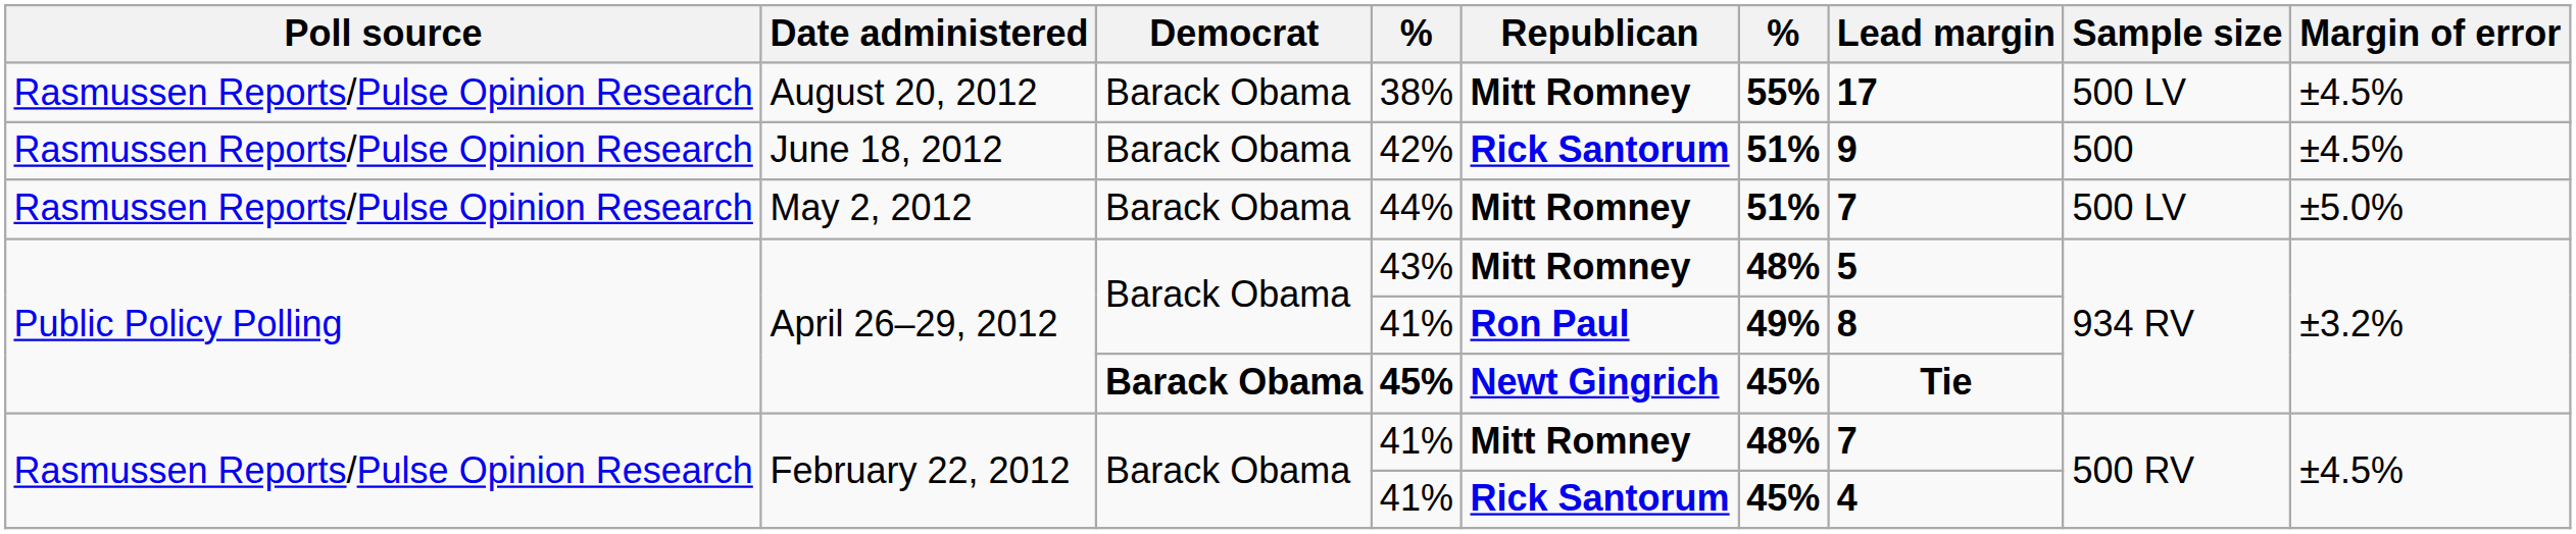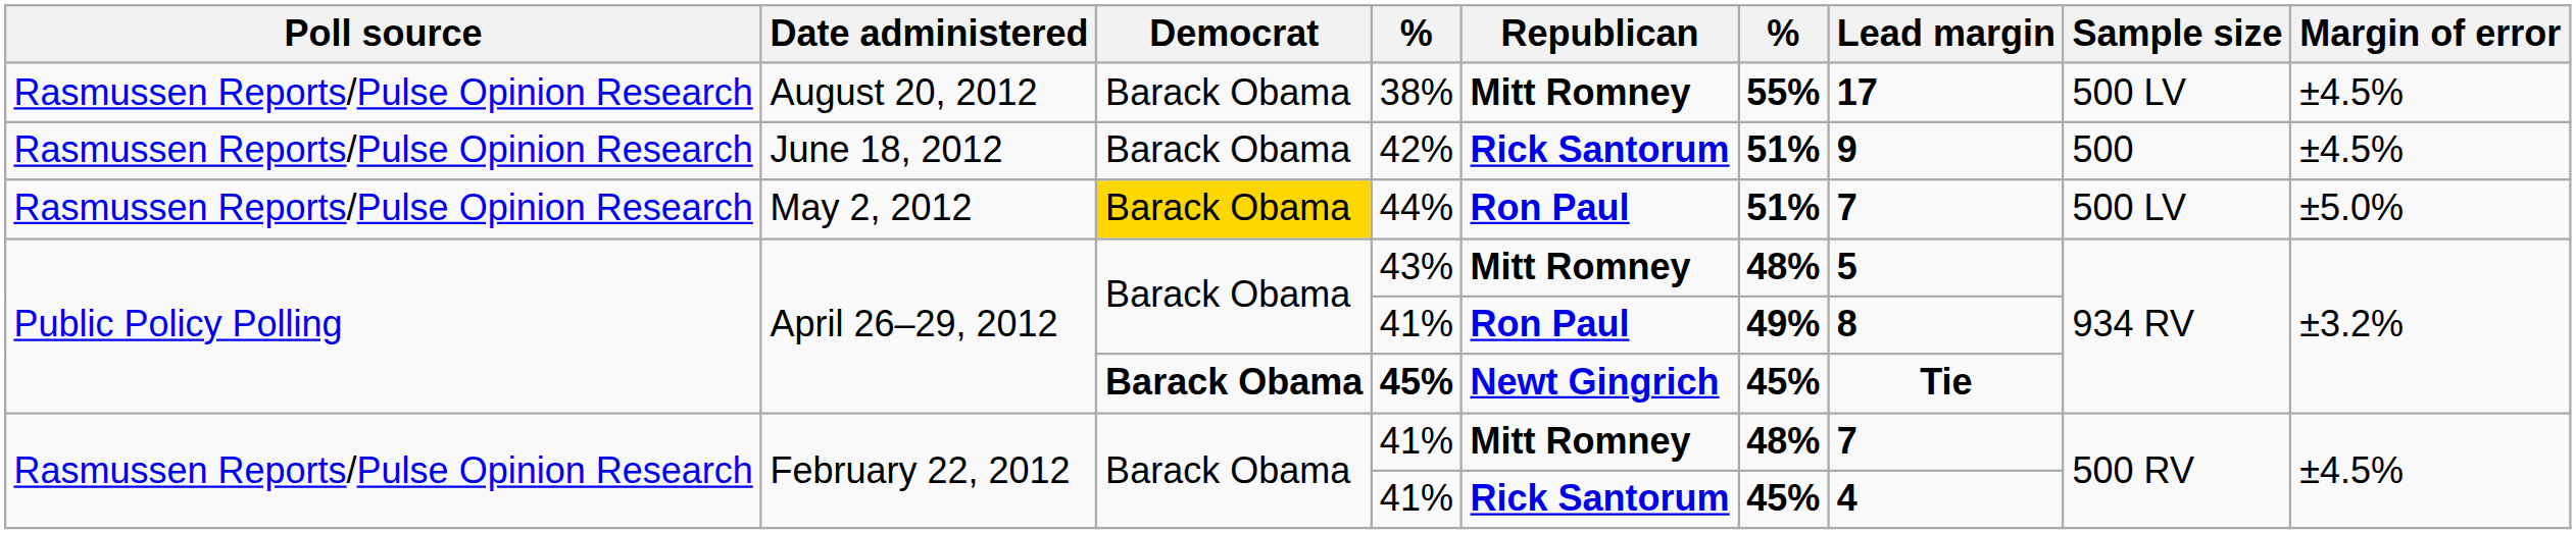44% | Democrat: no background -> gold background
44% | Republican: Mitt Romney -> Ron Paul
